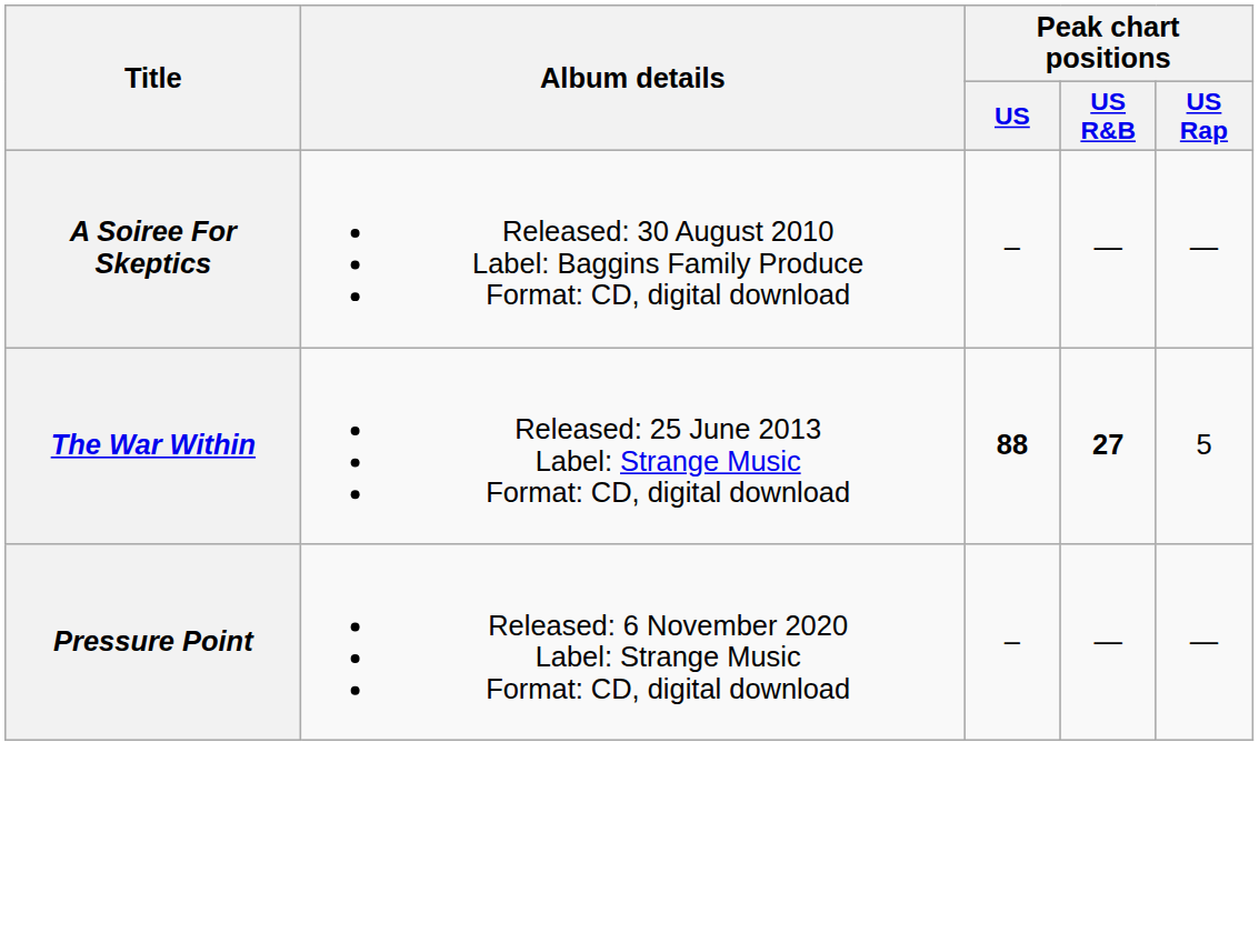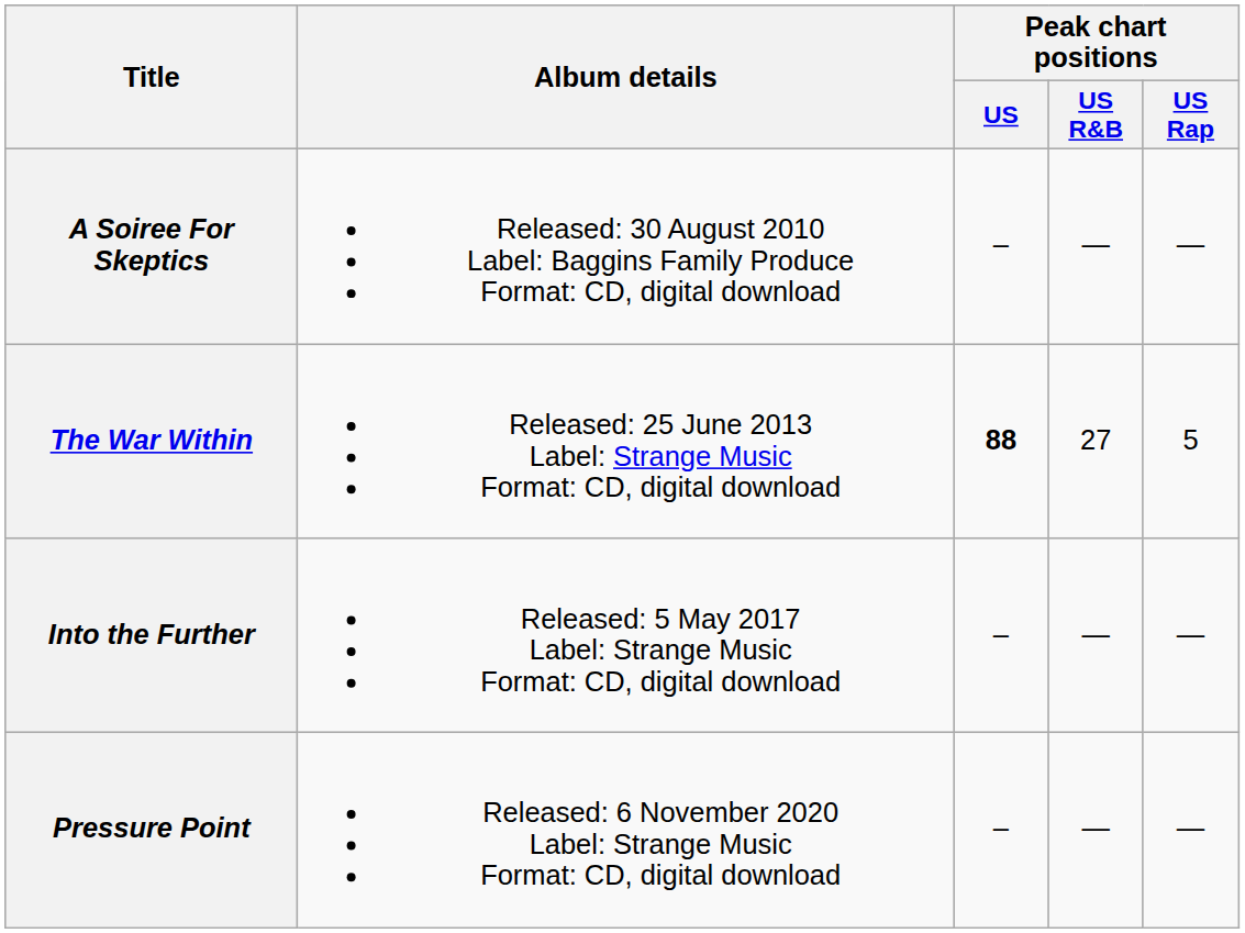The War Within | Peak chart positions / US R&B: bold -> normal
+ row: Into the Further | Released: 5 May 2017 Label: Strange Music Format: CD, digital download | – | — | —
